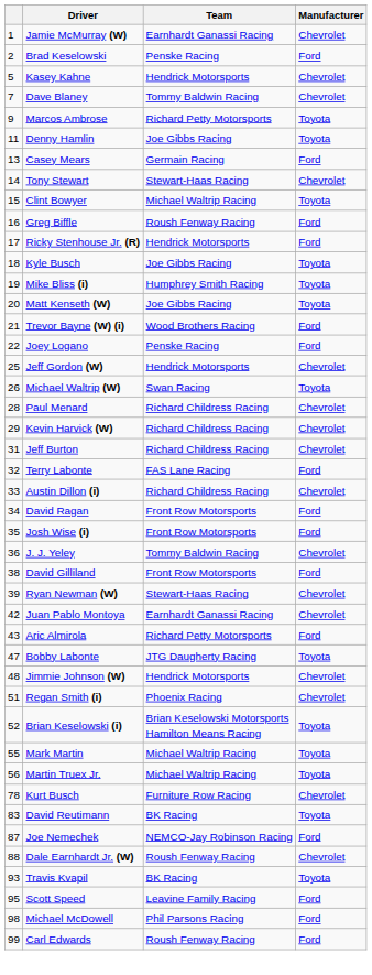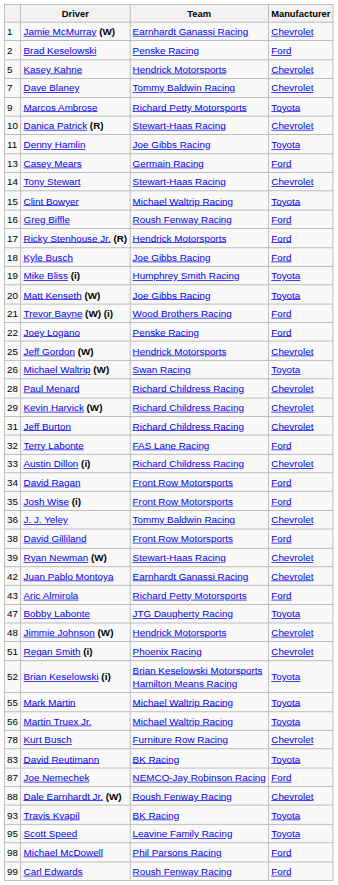+ row: 10 | Danica Patrick (R) | Stewart-Haas Racing | Chevrolet
Kyle Busch | Manufacturer: Toyota -> Ford
Scott Speed | Manufacturer: Ford -> Toyota
